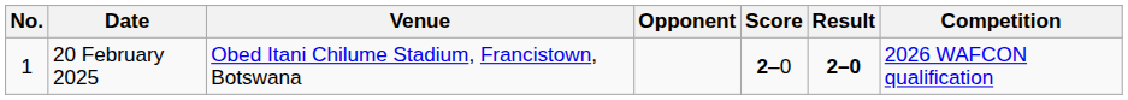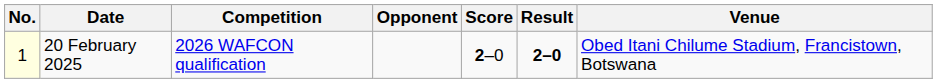columns swapped: Venue <-> Competition
20 February 2025 | No.: no background -> lightyellow background
